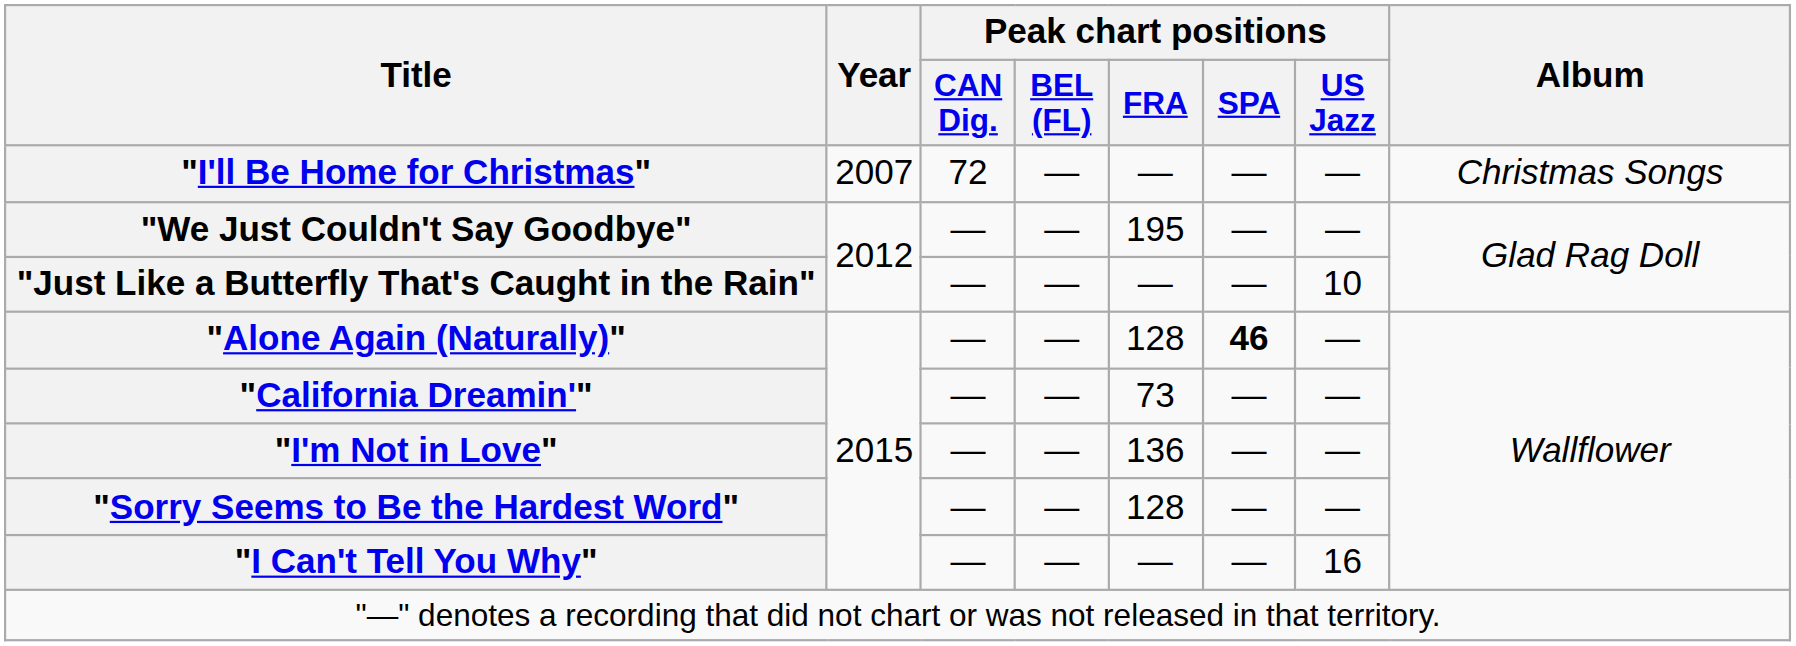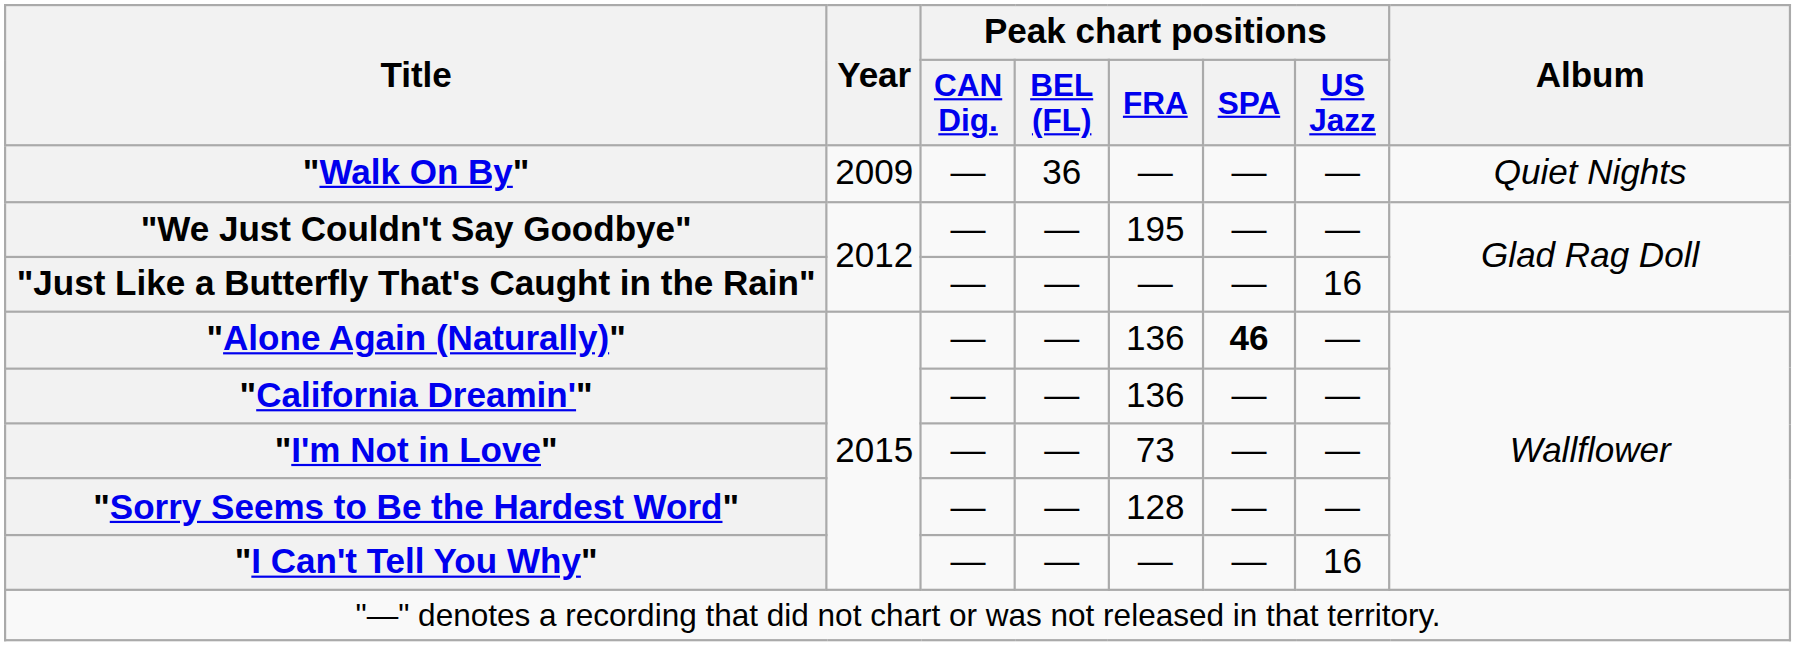- row: "I'll Be Home for Christmas" | 2007 | 72 | — | — | — | — | Christmas Songs
+ row: "Walk On By" | 2009 | — | 36 | — | — | — | Quiet Nights
"Just Like a Butterfly That's Caught in the Rain" | Peak chart positions / US Jazz: 10 -> 16
"Alone Again (Naturally)" | Peak chart positions / FRA: 128 -> 136
"California Dreamin'" | Peak chart positions / FRA: 73 -> 136
"I'm Not in Love" | Peak chart positions / FRA: 136 -> 73
